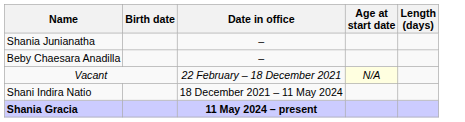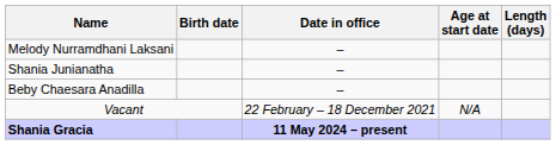+ row: Melody Nurramdhani Laksani | –
Vacant | Age at start date: lightyellow background -> no background
- row: Shani Indira Natio | 18 December 2021 – 11 May 2024
